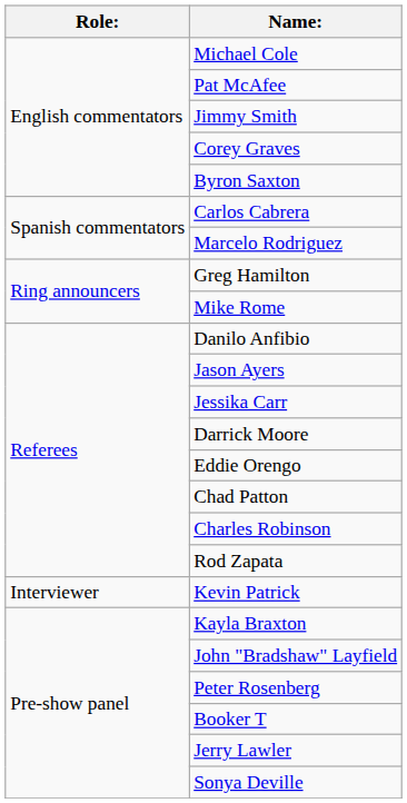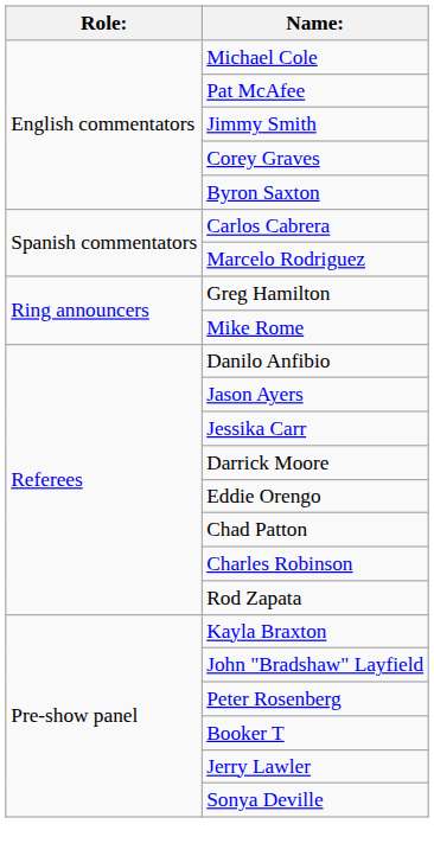- row: Interviewer | Kevin Patrick
